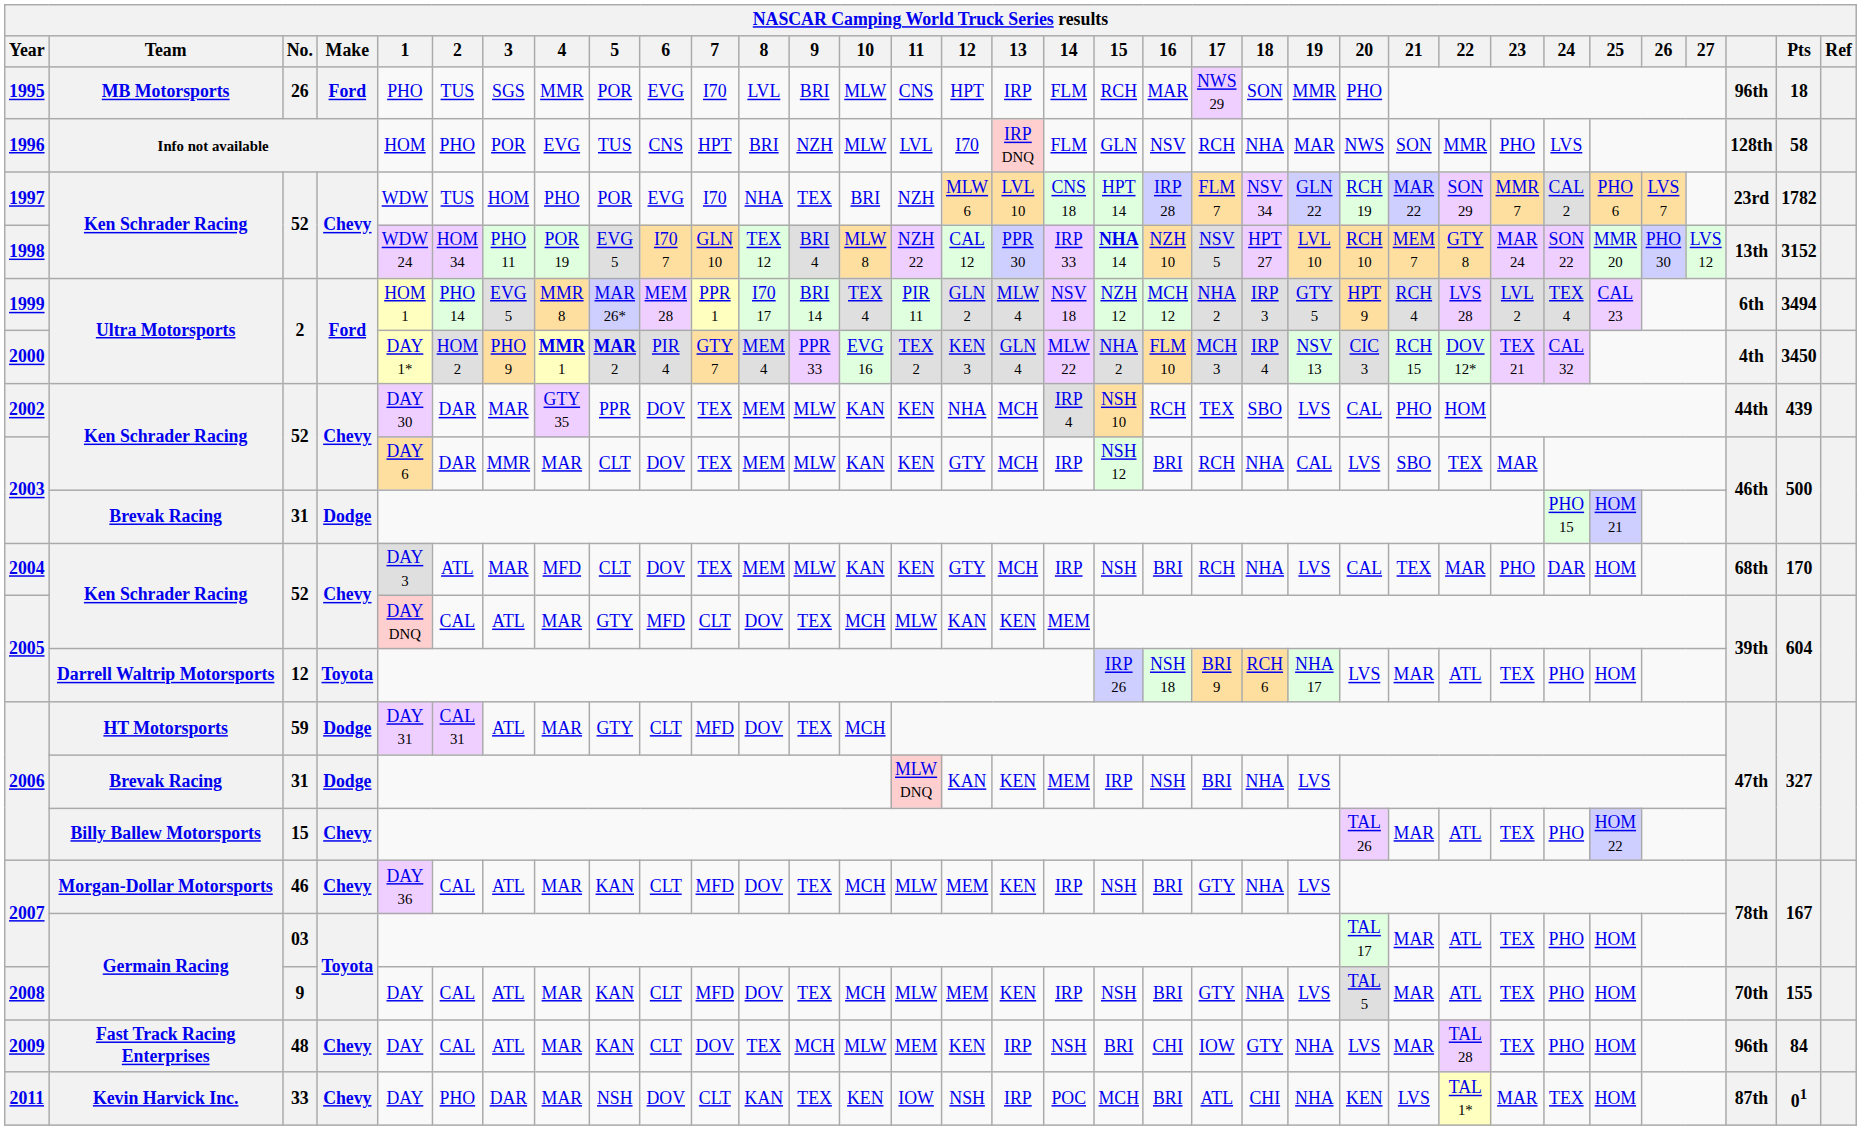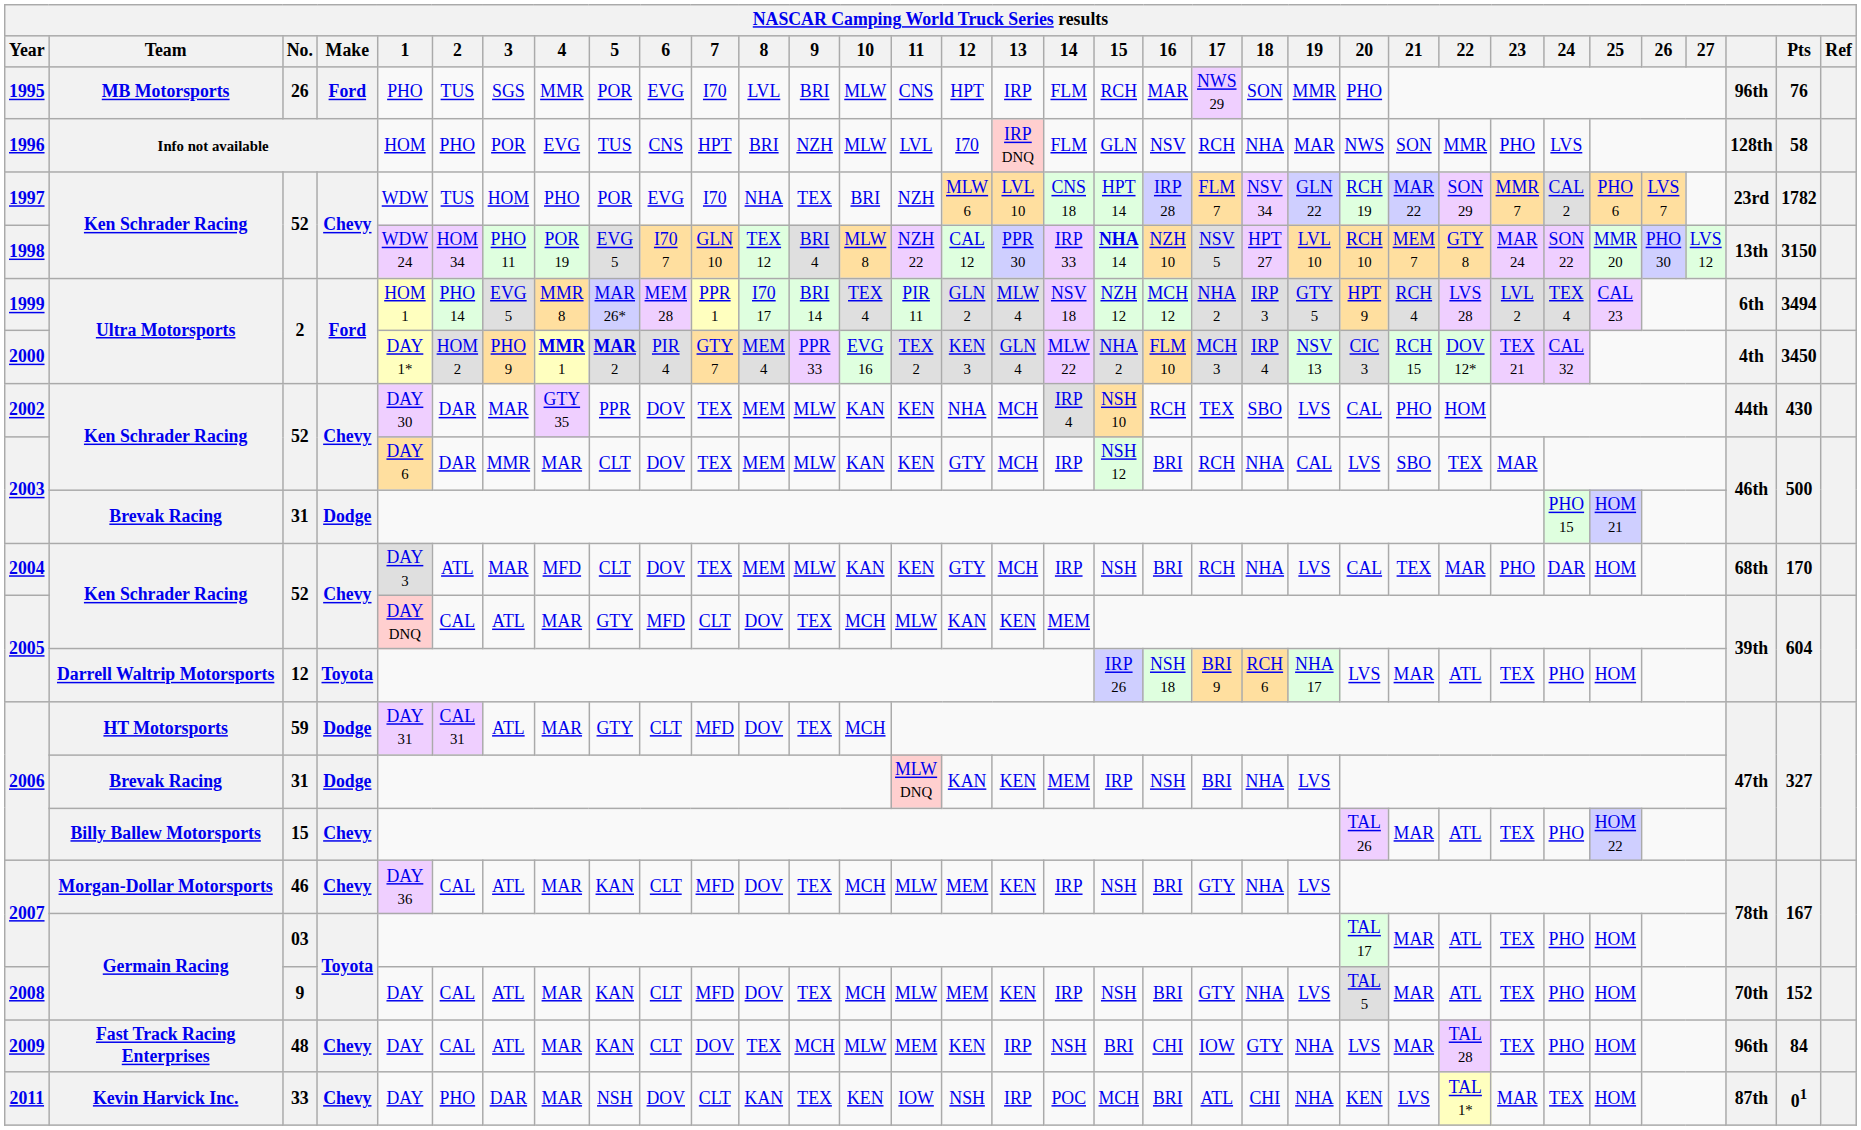1995 | Pts: 18 -> 76
1998 | Pts: 3152 -> 3150
2002 | Pts: 439 -> 430
2008 | Pts: 155 -> 152
